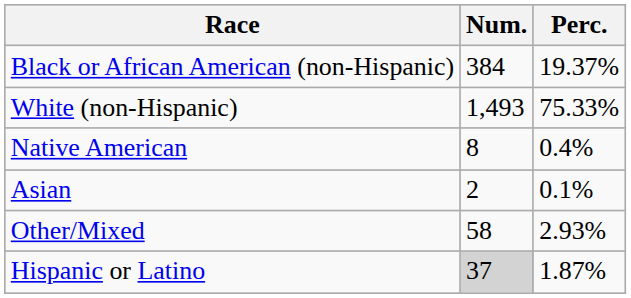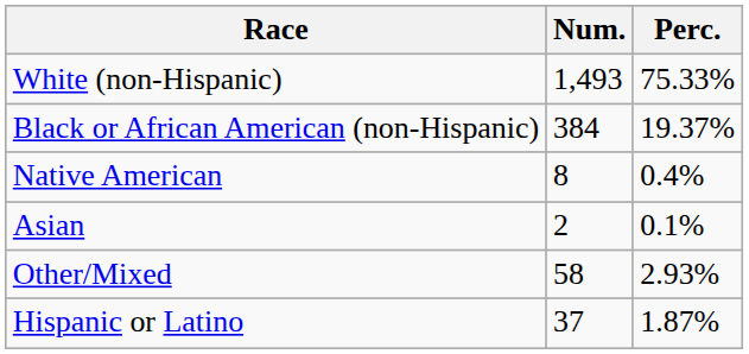rows swapped: White (non-Hispanic) <-> Black or African American (non-Hispanic)
Hispanic or Latino | Num.: lightgrey background -> no background
